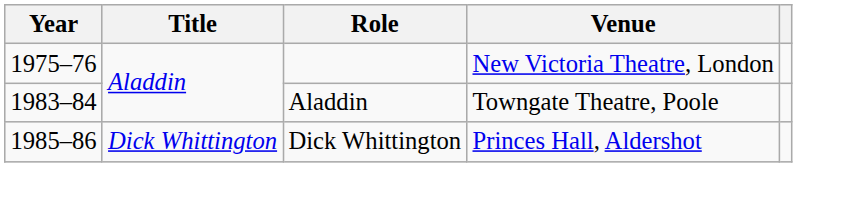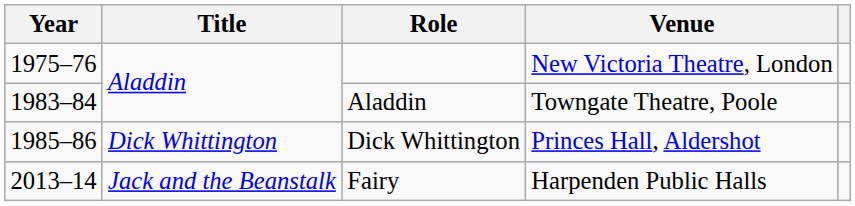+ row: 2013–14 | Jack and the Beanstalk | Fairy | Harpenden Public Halls
